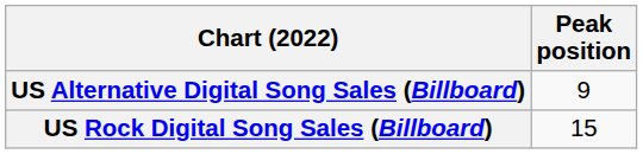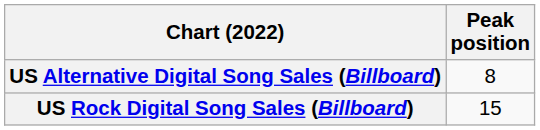US Alternative Digital Song Sales (Billboard) | Peak position: 9 -> 8
